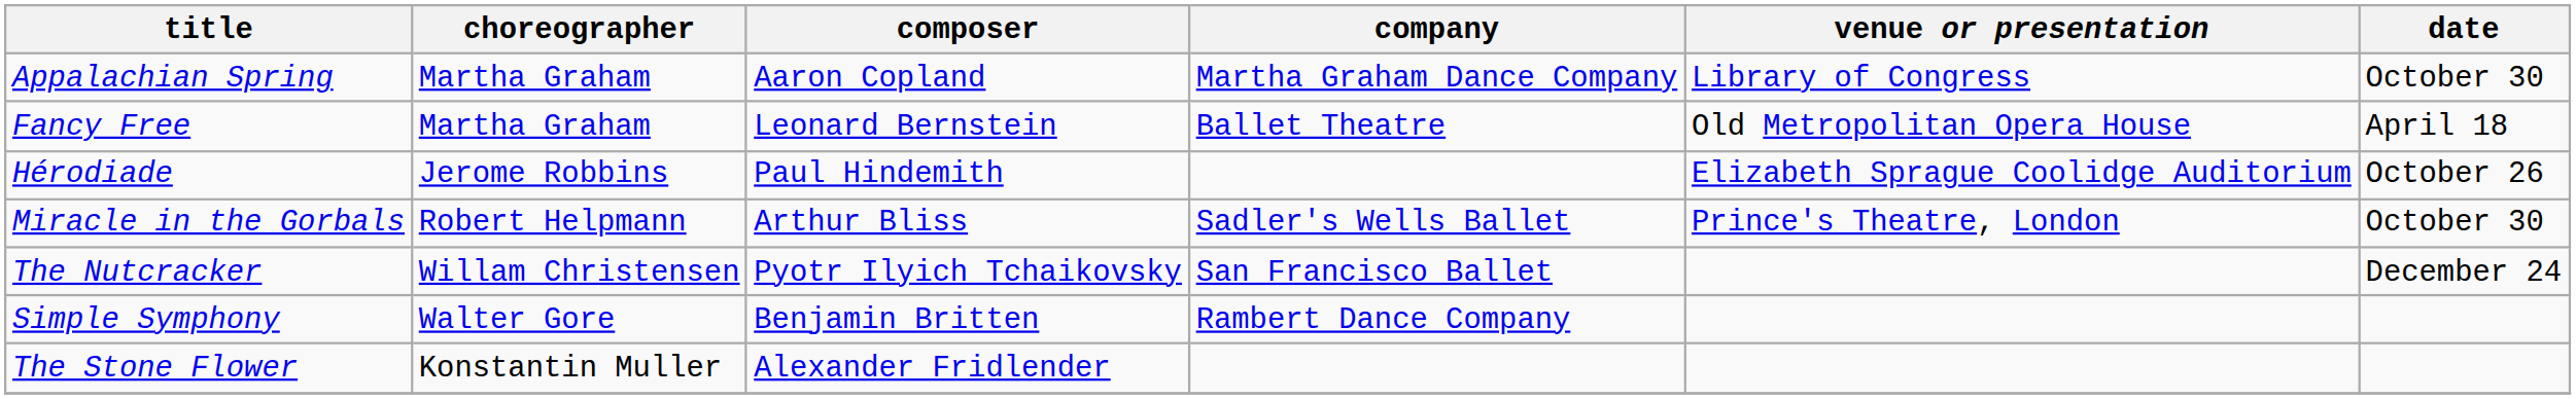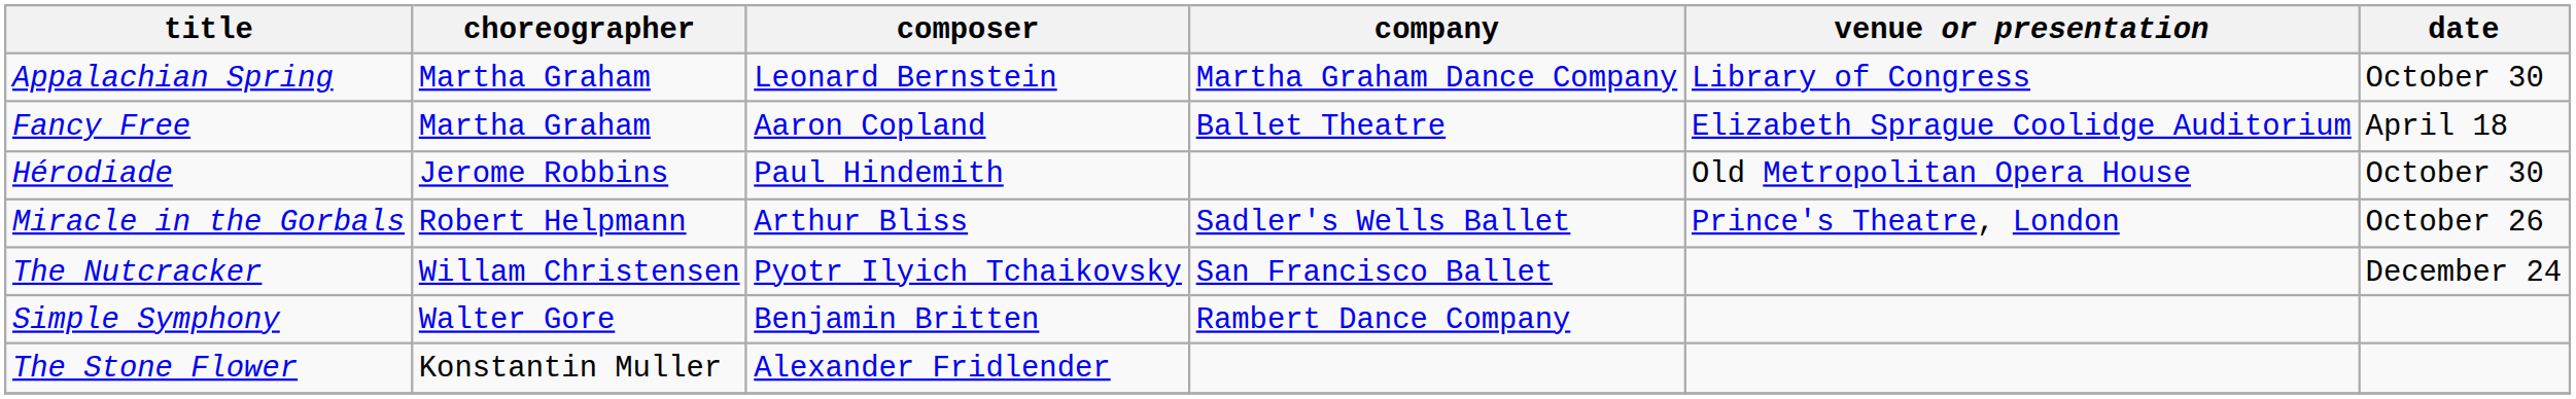Appalachian Spring | composer: Aaron Copland -> Leonard Bernstein
Fancy Free | composer: Leonard Bernstein -> Aaron Copland
Fancy Free | venue or presentation: Old Metropolitan Opera House -> Elizabeth Sprague Coolidge Auditorium
Hérodiade | venue or presentation: Elizabeth Sprague Coolidge Auditorium -> Old Metropolitan Opera House
Hérodiade | date: October 26 -> October 30
Miracle in the Gorbals | date: October 30 -> October 26
